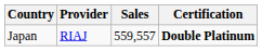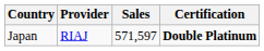Japan | Sales: 559,557 -> 571,597
